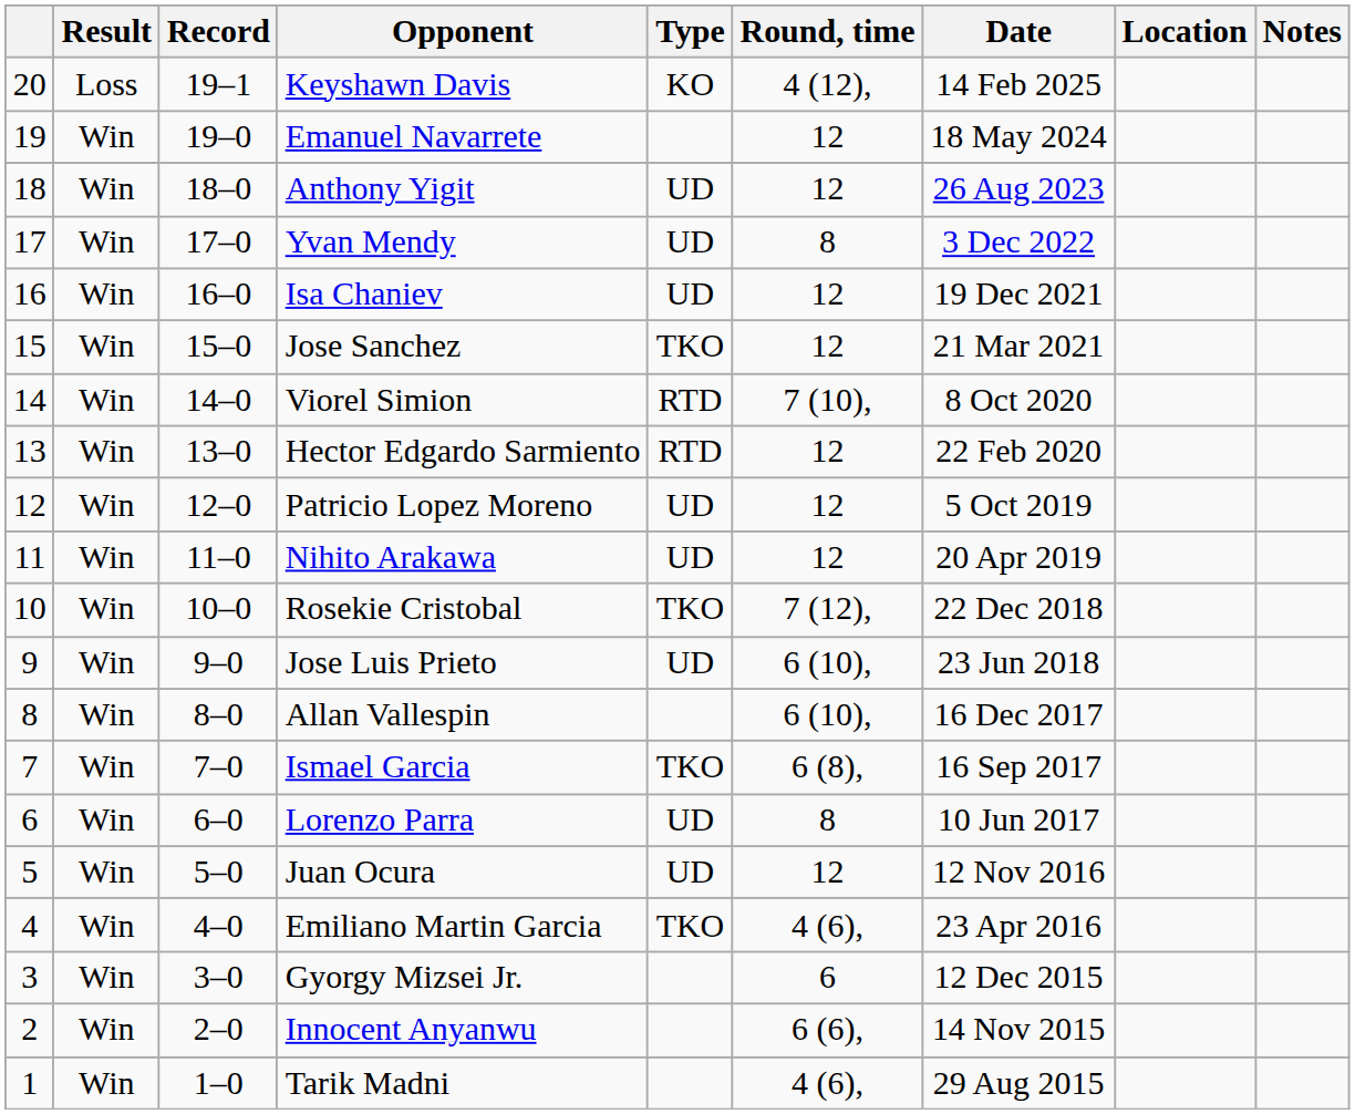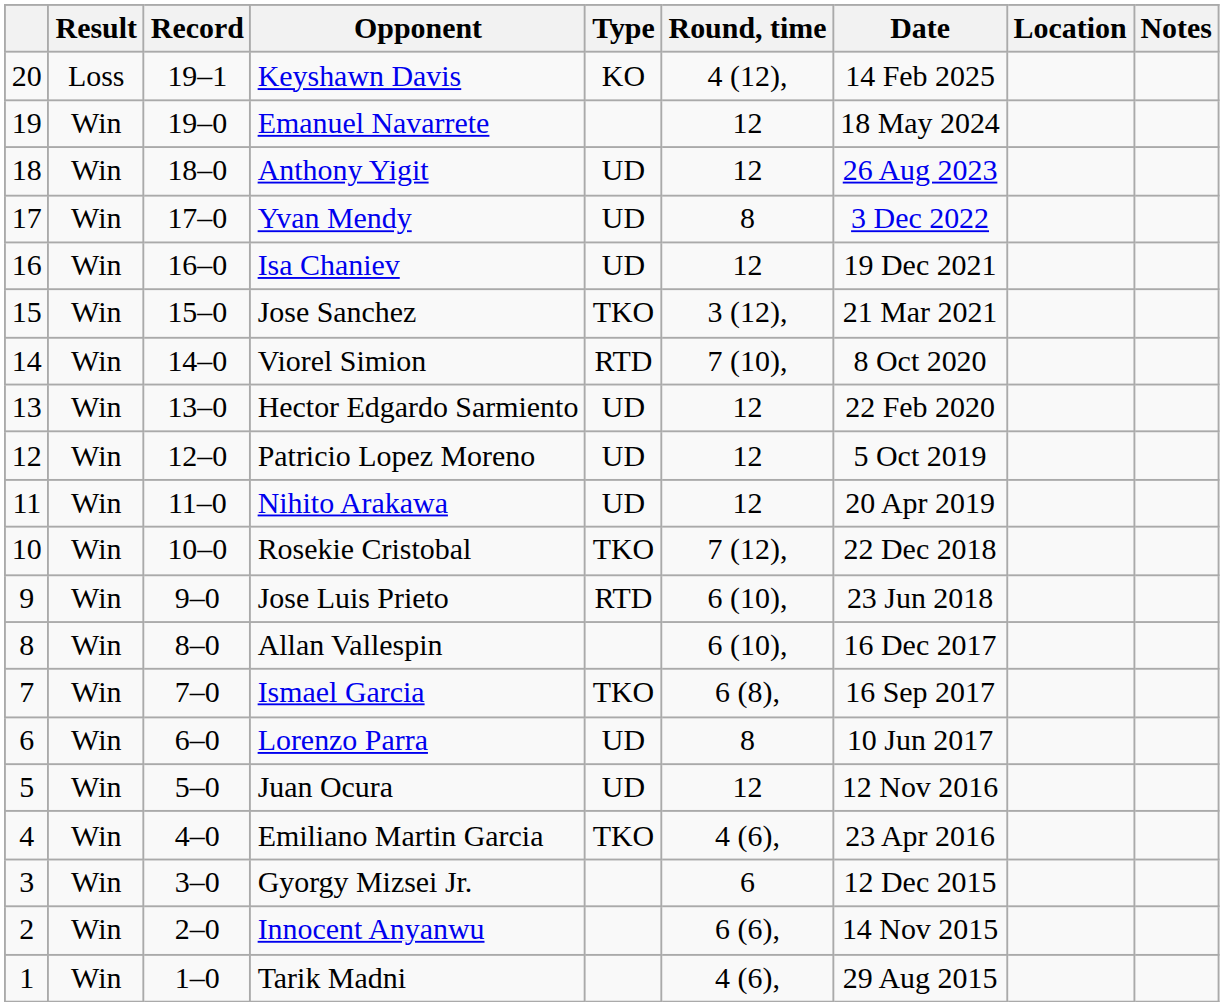Jose Sanchez | Round, time: 12 -> 3 (12),
Hector Edgardo Sarmiento | Type: RTD -> UD
Jose Luis Prieto | Type: UD -> RTD
